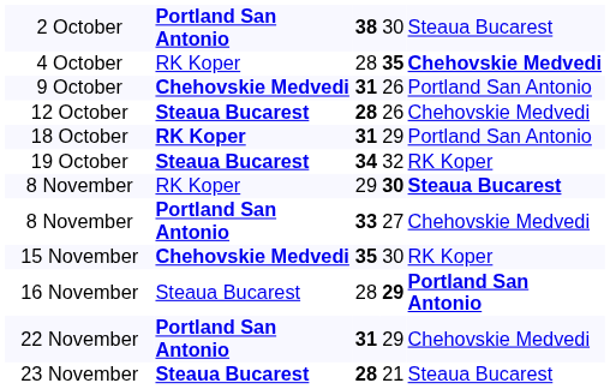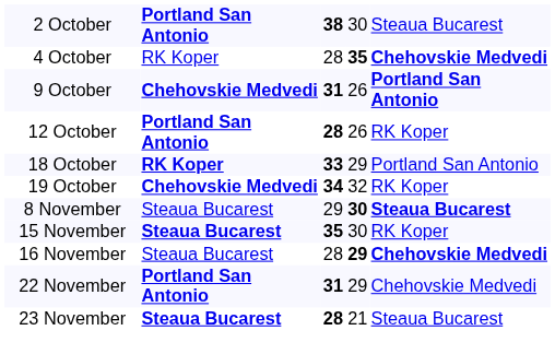9 October | column 5: normal -> bold
12 October | column 2: Steaua Bucarest -> Portland San Antonio
12 October | column 5: Chehovskie Medvedi -> RK Koper
18 October | column 3: 31 -> 33
19 October | column 2: Steaua Bucarest -> Chehovskie Medvedi
8 November / 30 | column 2: RK Koper -> Steaua Bucarest
- row: 8 November | Portland San Antonio | 33 | 27 | Chehovskie Medvedi
15 November | column 2: Chehovskie Medvedi -> Steaua Bucarest
16 November | column 5: Portland San Antonio -> Chehovskie Medvedi
